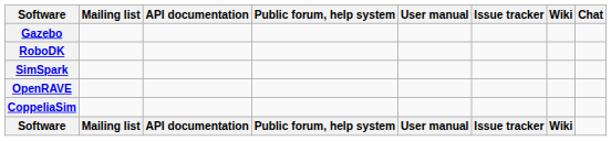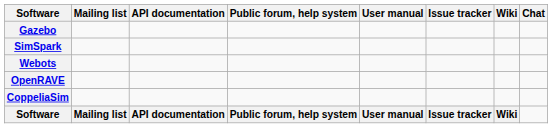- row: RoboDK
+ row: Webots
